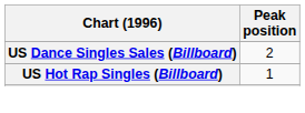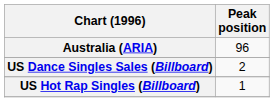+ row: Australia (ARIA) | 96
